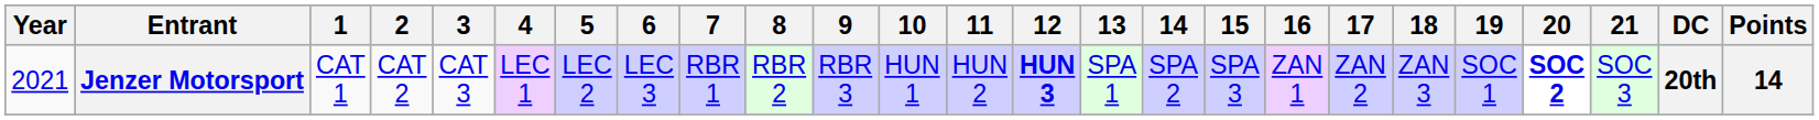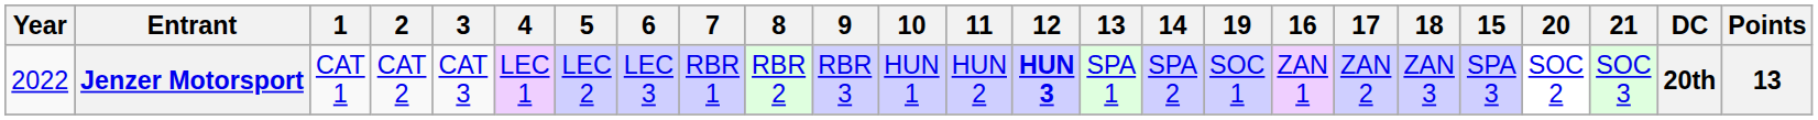columns swapped: 15 <-> 19
Jenzer Motorsport | Year: 2021 -> 2022
Jenzer Motorsport | 20: bold -> normal
Jenzer Motorsport | Points: 14 -> 13
